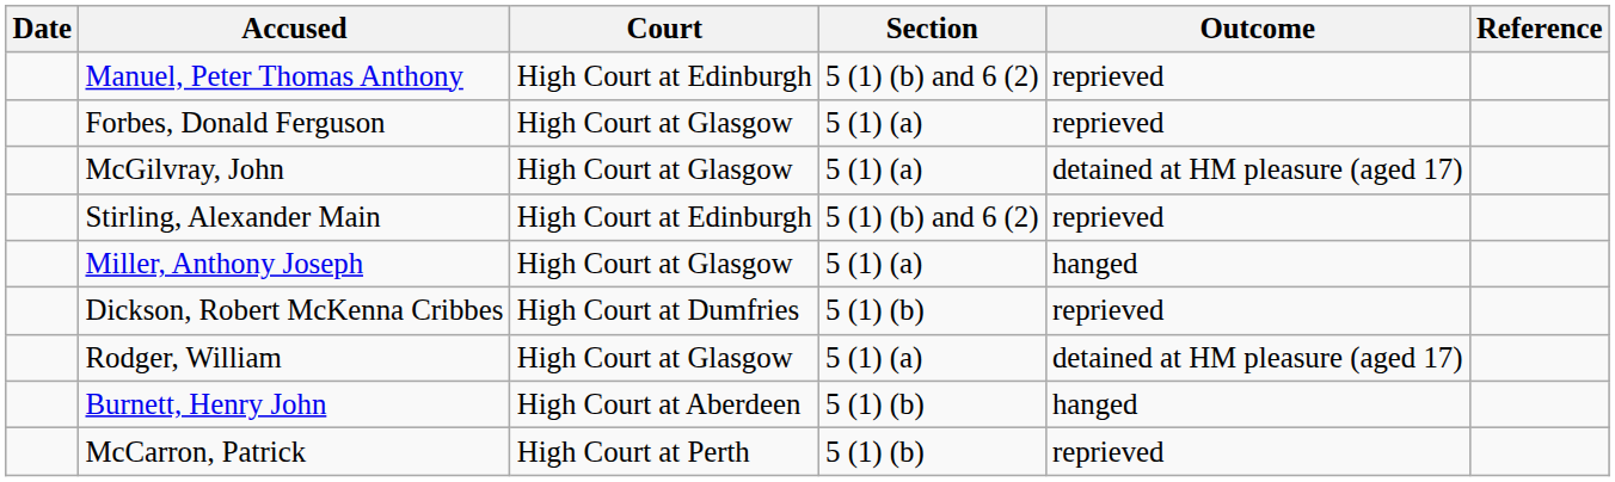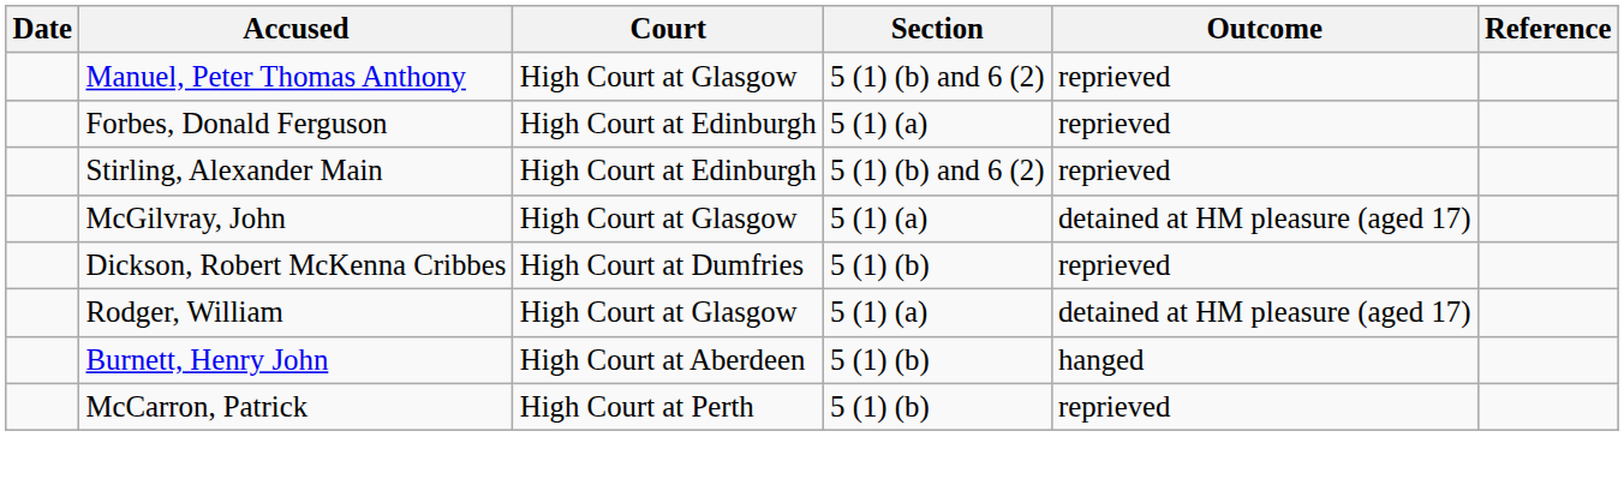Manuel, Peter Thomas Anthony | Court: High Court at Edinburgh -> High Court at Glasgow
Forbes, Donald Ferguson | Court: High Court at Glasgow -> High Court at Edinburgh
rows swapped: McGilvray, John <-> Stirling, Alexander Main
- row: Miller, Anthony Joseph | High Court at Glasgow | 5 (1) (a) | hanged
